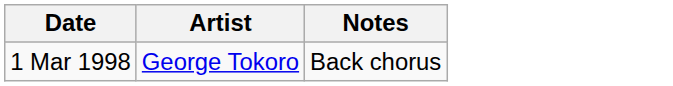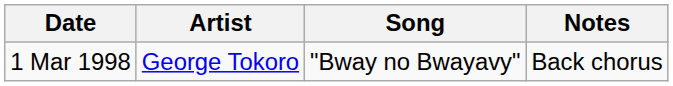+ column: Song | "Bway no Bwayavy"
